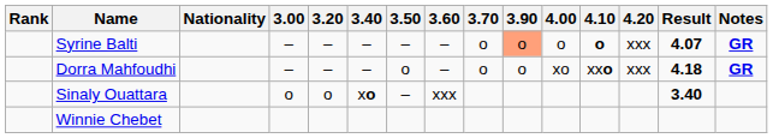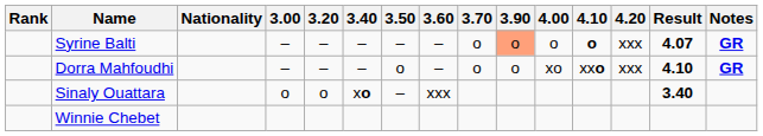Dorra Mahfoudhi | Result: 4.18 -> 4.10
